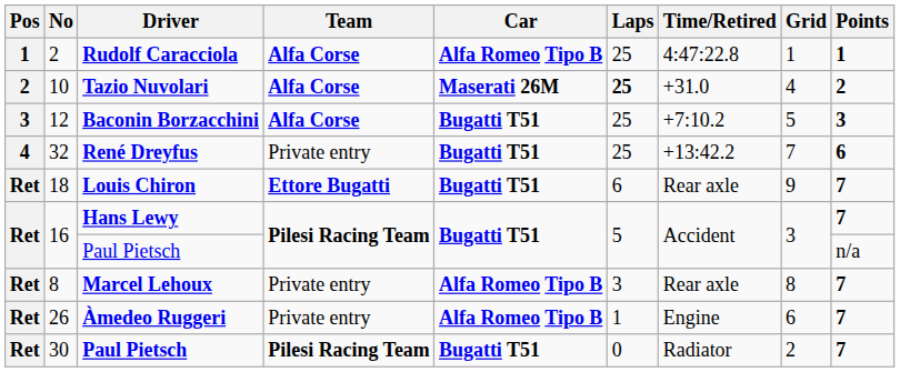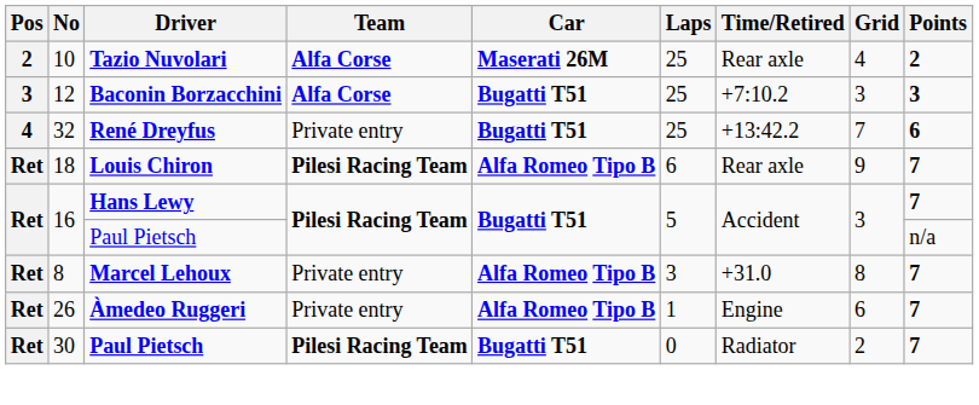- row: 1 | 2 | Rudolf Caracciola | Alfa Corse | Alfa Romeo Tipo B | 25 | 4:47:22.8 | 1 | 1
Tazio Nuvolari | Laps: bold -> normal
Tazio Nuvolari | Time/Retired: +31.0 -> Rear axle
Baconin Borzacchini | Grid: 5 -> 3
Louis Chiron | Team: Ettore Bugatti -> Pilesi Racing Team
Louis Chiron | Car: Bugatti T51 -> Alfa Romeo Tipo B
Marcel Lehoux | Time/Retired: Rear axle -> +31.0
